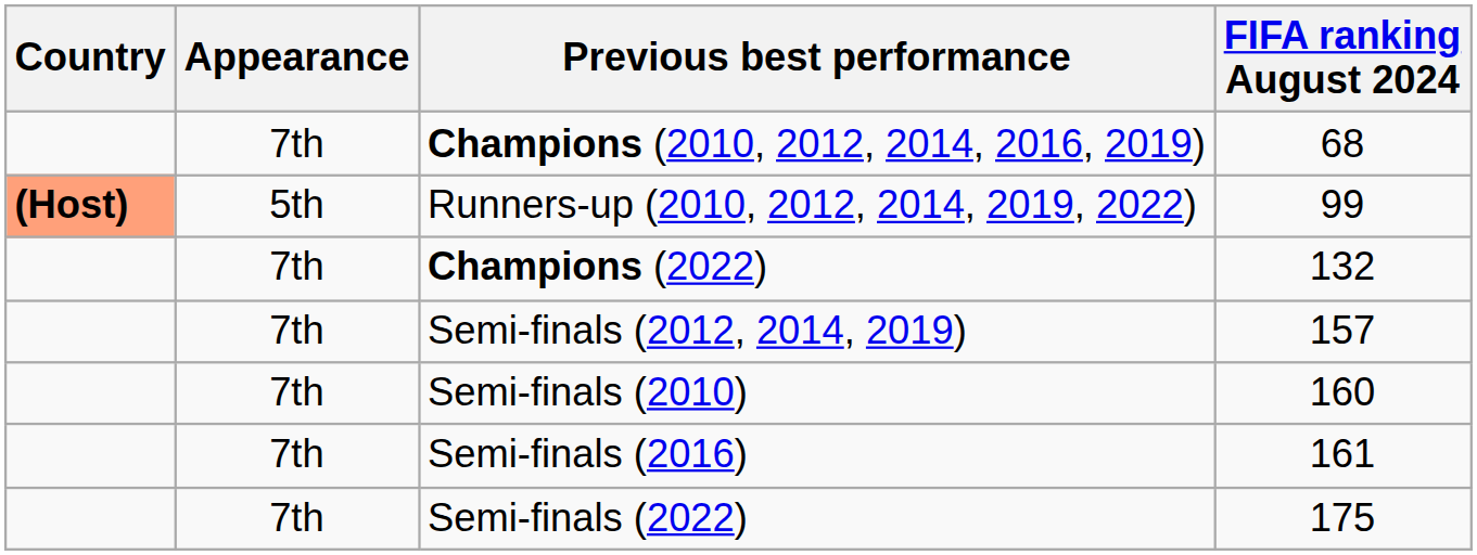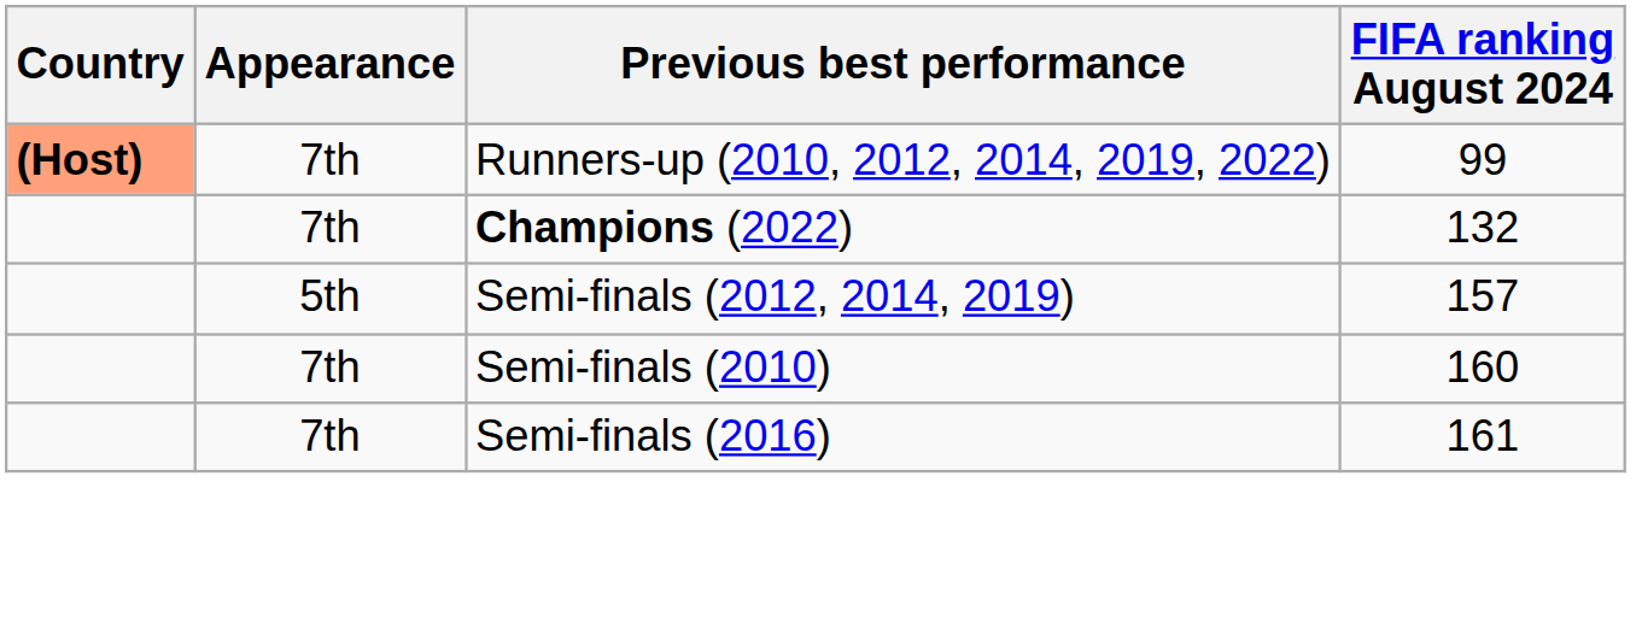- row: 7th | Champions (2010, 2012, 2014, 2016, 2019) | 68
Runners-up (2010, 2012, 2014, 2019, 2022) | Appearance: 5th -> 7th
Semi-finals (2012, 2014, 2019) | Appearance: 7th -> 5th
- row: 7th | Semi-finals (2022) | 175
